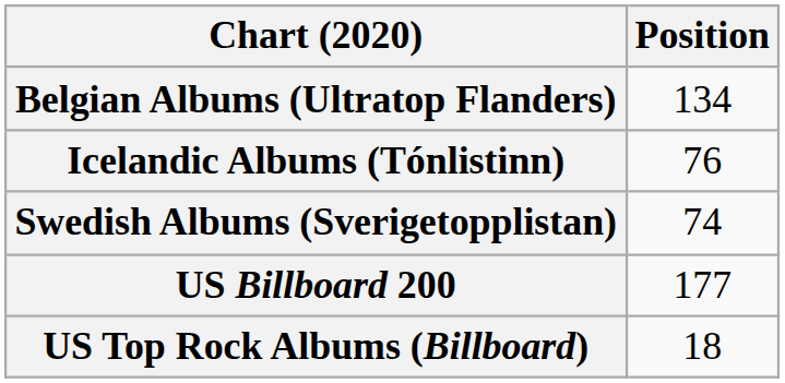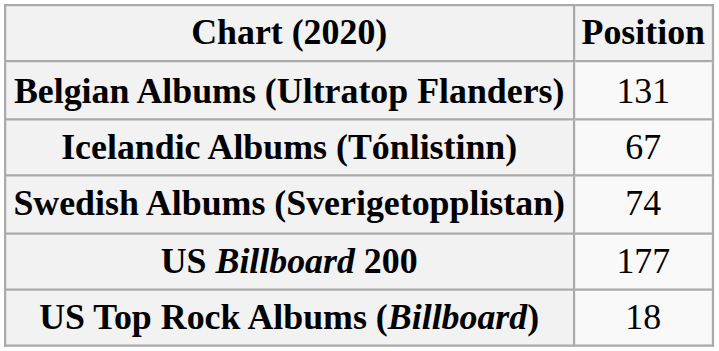Belgian Albums (Ultratop Flanders) | Position: 134 -> 131
Icelandic Albums (Tónlistinn) | Position: 76 -> 67
